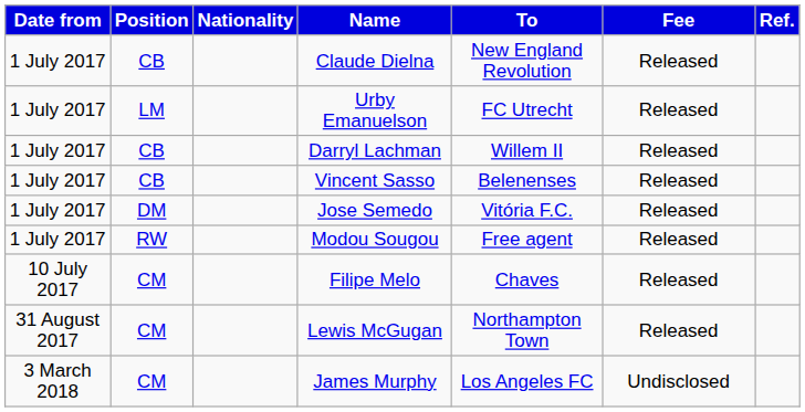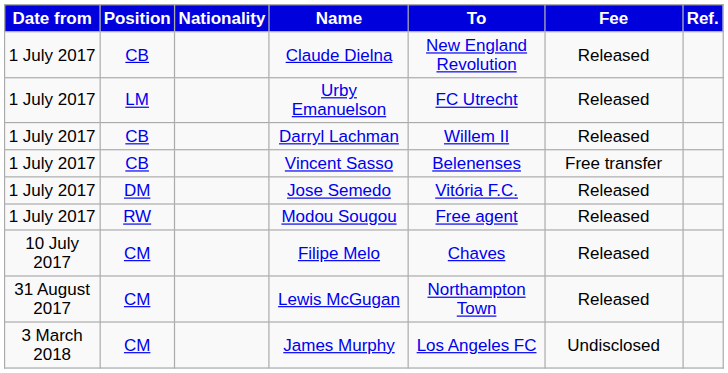Vincent Sasso | Fee: Released -> Free transfer
